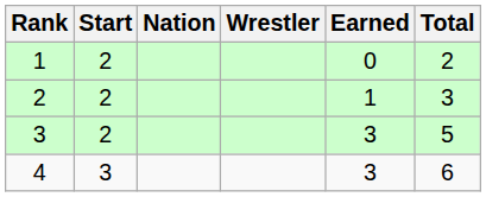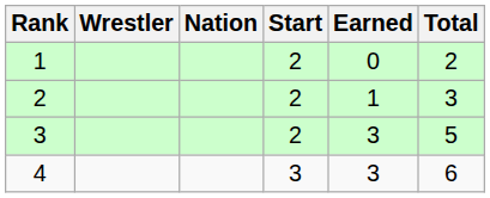columns swapped: Wrestler <-> Start
